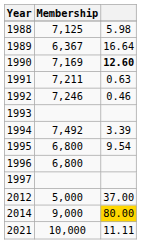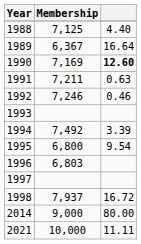1988 | column 3: 5.98 -> 4.40
1996 | Membership: 6,800 -> 6,803
+ row: 1998 | 7,937 | 16.72
- row: 2012 | 5,000 | 37.00
2014 | column 3: gold background -> no background
